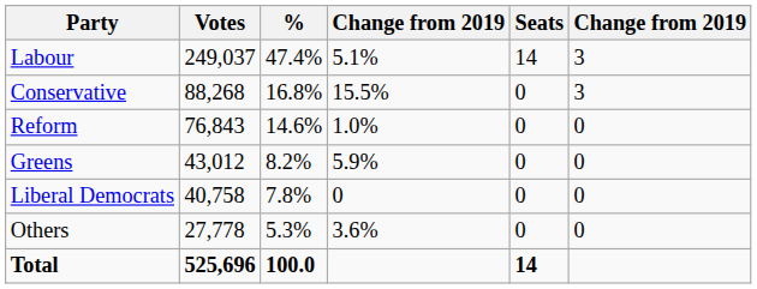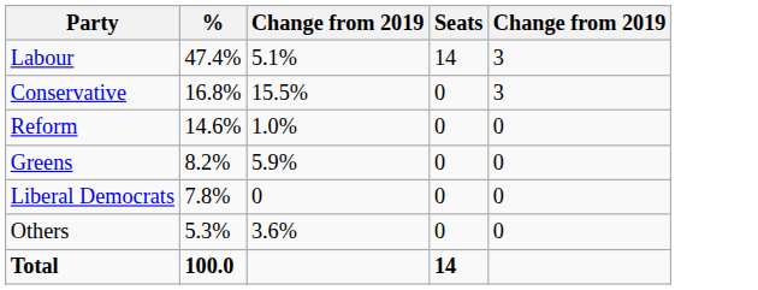- column: Votes | 249,037 | 88,268 | 76,843 | 43,012 | 40,758 | 27,778 | 525,696
